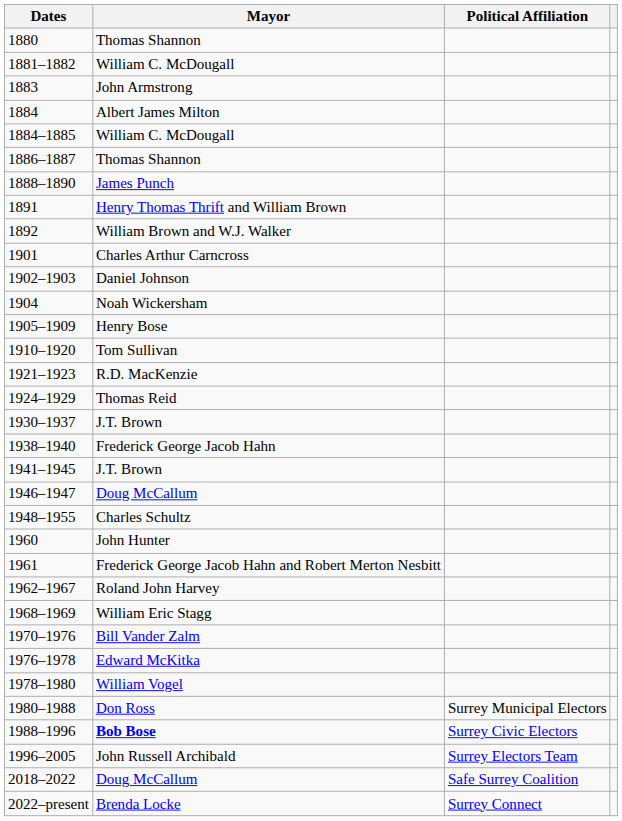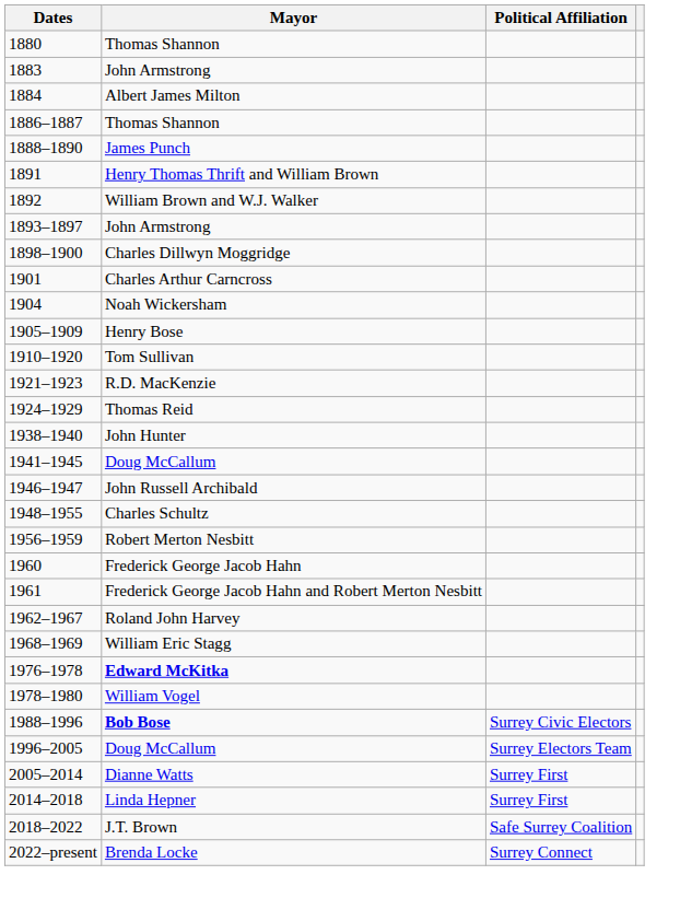- row: 1881–1882 | William C. McDougall
- row: 1884–1885 | William C. McDougall
+ row: 1893–1897 | John Armstrong
+ row: 1898–1900 | Charles Dillwyn Moggridge
- row: 1902–1903 | Daniel Johnson
- row: 1930–1937 | J.T. Brown
1938–1940 | Mayor: Frederick George Jacob Hahn -> John Hunter
1941–1945 | Mayor: J.T. Brown -> Doug McCallum
1946–1947 | Mayor: Doug McCallum -> John Russell Archibald
+ row: 1956–1959 | Robert Merton Nesbitt
1960 | Mayor: John Hunter -> Frederick George Jacob Hahn
- row: 1970–1976 | Bill Vander Zalm
1976–1978 | Mayor: normal -> bold
- row: 1980–1988 | Don Ross | Surrey Municipal Electors
1996–2005 | Mayor: John Russell Archibald -> Doug McCallum
+ row: 2005–2014 | Dianne Watts | Surrey First
+ row: 2014–2018 | Linda Hepner | Surrey First
2018–2022 | Mayor: Doug McCallum -> J.T. Brown
